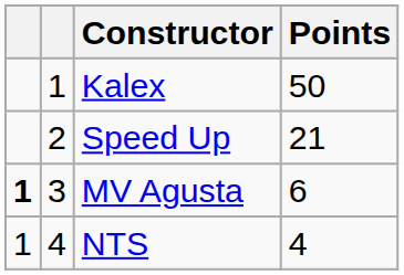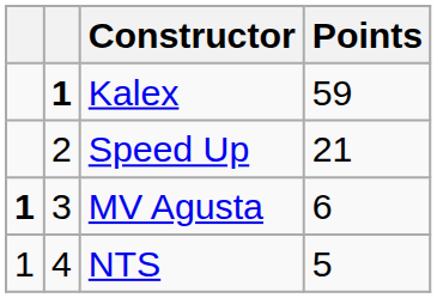Kalex | column 2: normal -> bold
Kalex | Points: 50 -> 59
NTS | Points: 4 -> 5
